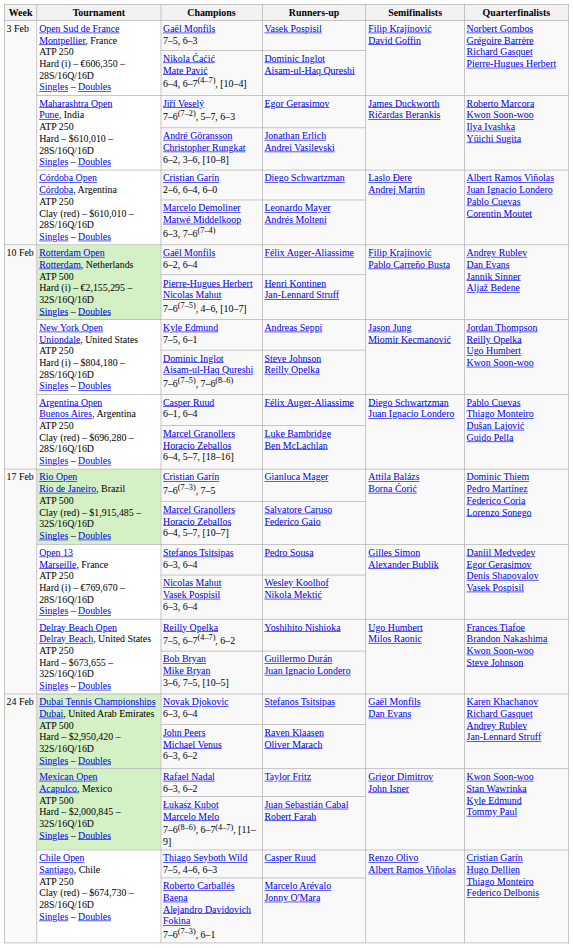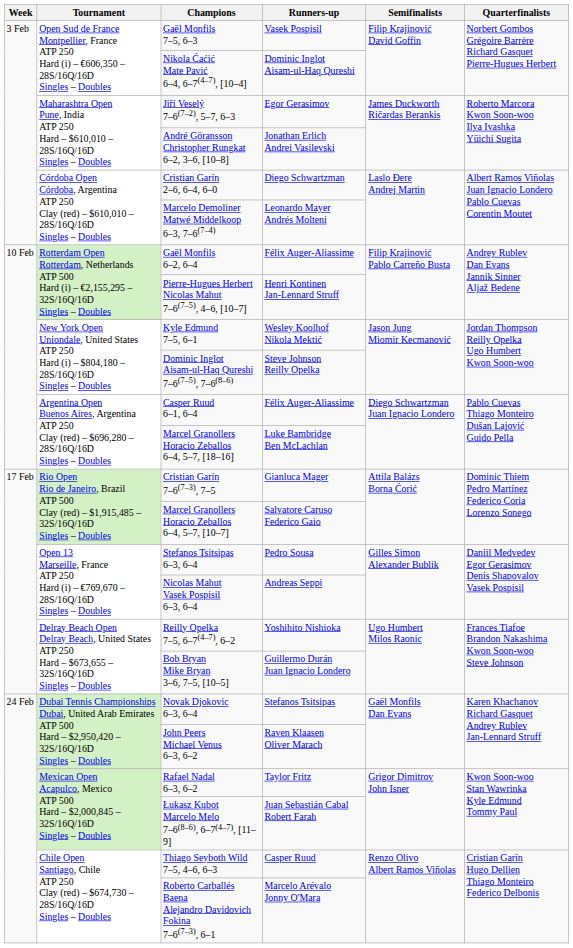Kyle Edmund 7–5, 6–1 | Runners-up: Andreas Seppi -> Wesley Koolhof Nikola Mektić
Nicolas Mahut Vasek Pospisil 6–3, 6–4 | Runners-up: Wesley Koolhof Nikola Mektić -> Andreas Seppi
